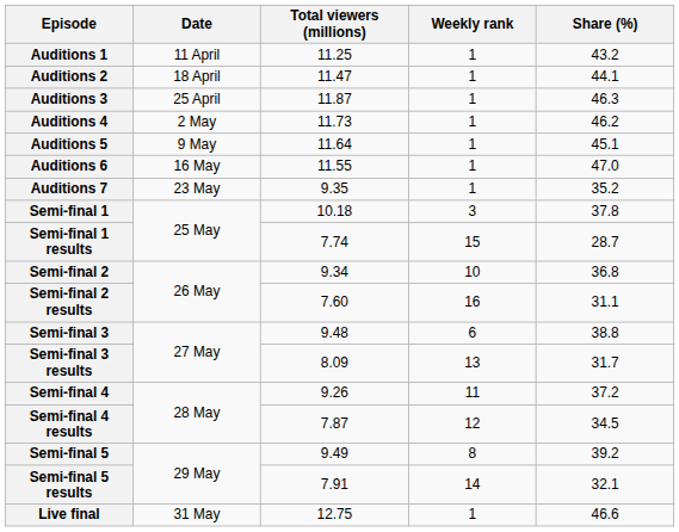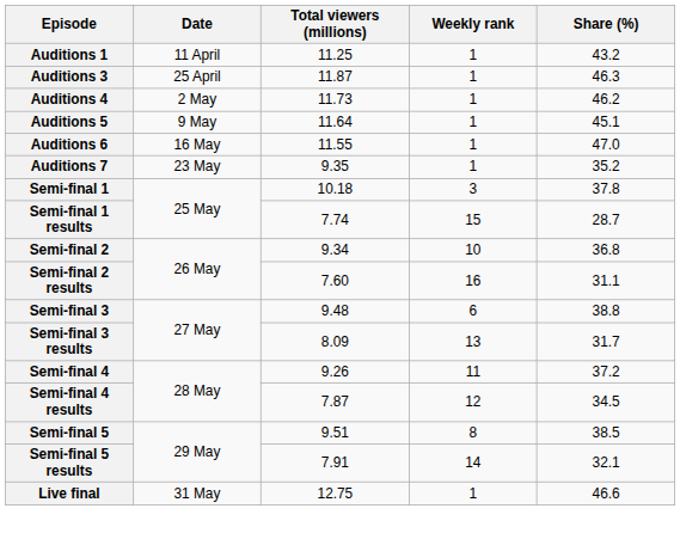- row: Auditions 2 | 18 April | 11.47 | 1 | 44.1
Semi-final 5 | Total viewers (millions): 9.49 -> 9.51
Semi-final 5 | Share (%): 39.2 -> 38.5
